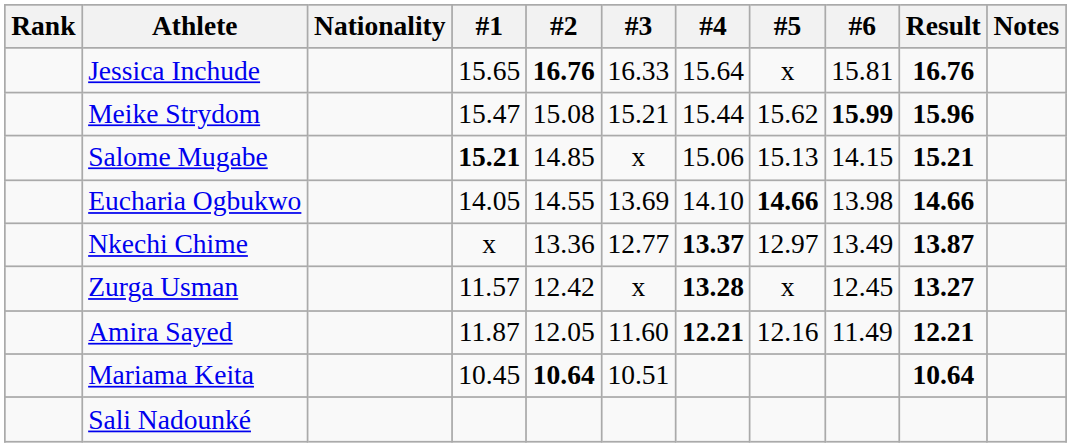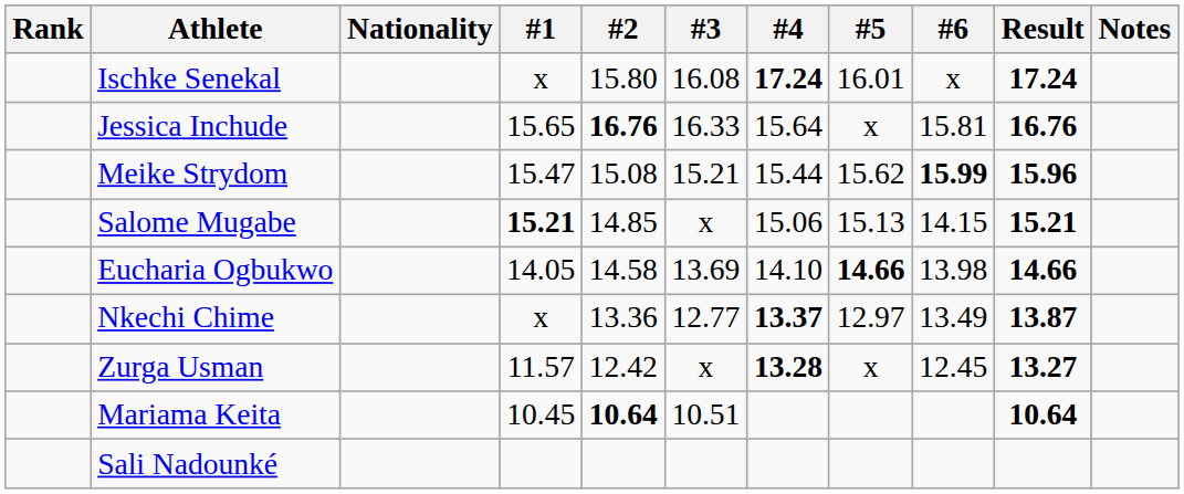+ row: Ischke Senekal | x | 15.80 | 16.08 | 17.24 | 16.01 | x | 17.24
Eucharia Ogbukwo | #2: 14.55 -> 14.58
- row: Amira Sayed | 11.87 | 12.05 | 11.60 | 12.21 | 12.16 | 11.49 | 12.21
